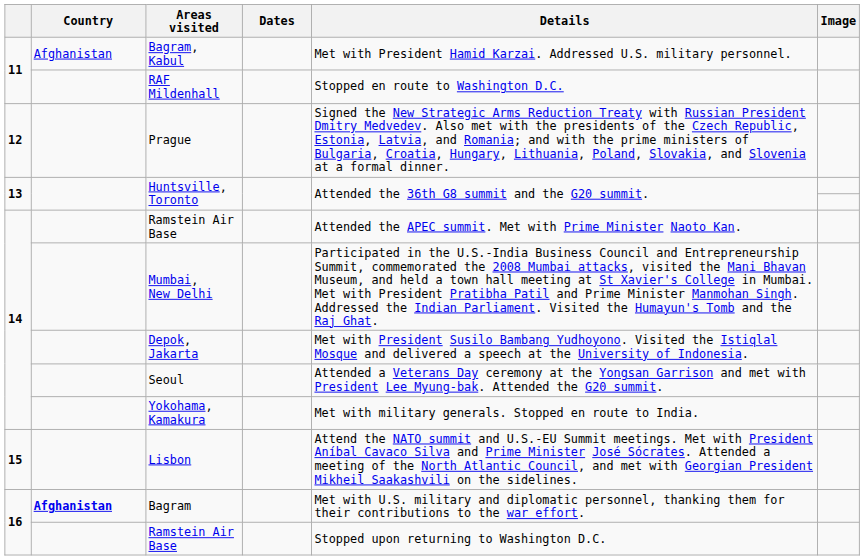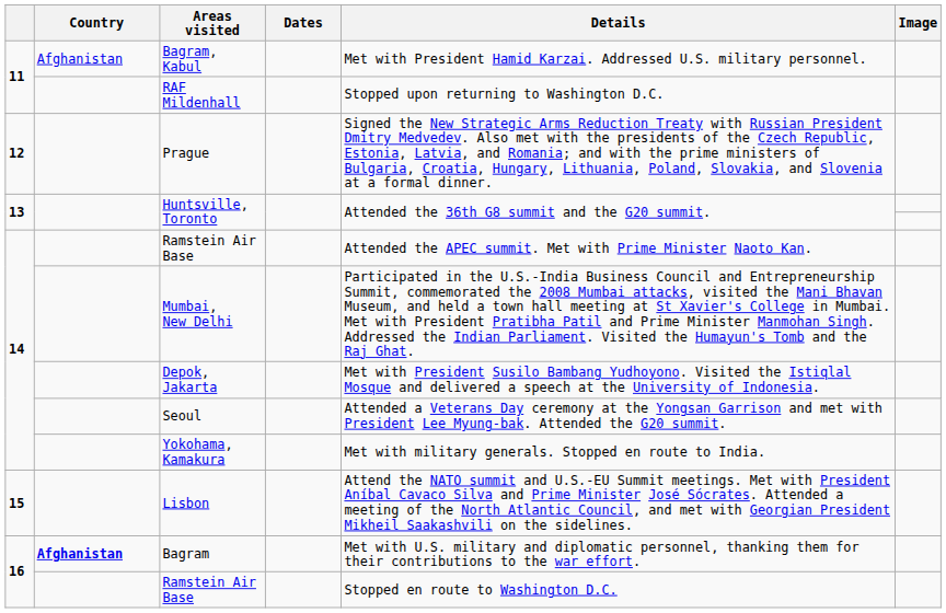RAF Mildenhall | Details: Stopped en route to Washington D.C. -> Stopped upon returning to Washington D.C.
16 / Ramstein Air Base | Details: Stopped upon returning to Washington D.C. -> Stopped en route to Washington D.C.
